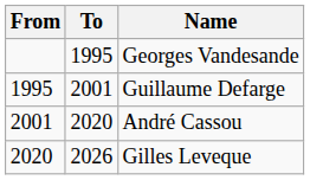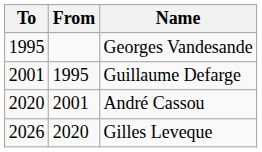columns swapped: From <-> To
